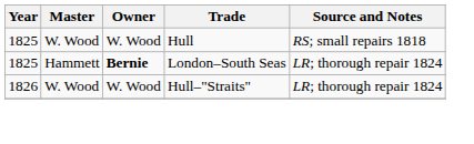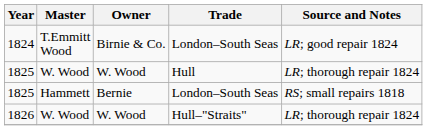+ row: 1824 | T.Emmitt Wood | Birnie & Co. | London–South Seas | LR; good repair 1824
1825 / W. Wood | Source and Notes: RS; small repairs 1818 -> LR; thorough repair 1824
1825 / Hammett | Owner: bold -> normal
1825 / Hammett | Source and Notes: LR; thorough repair 1824 -> RS; small repairs 1818
